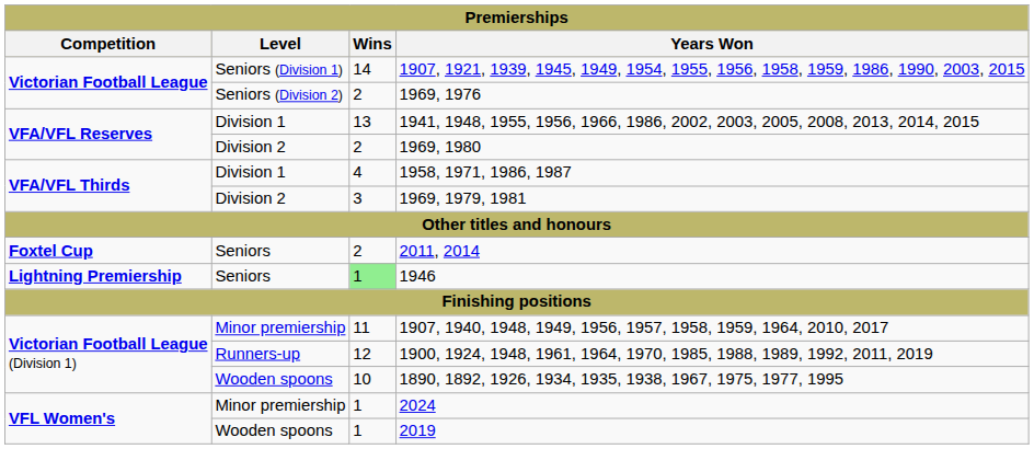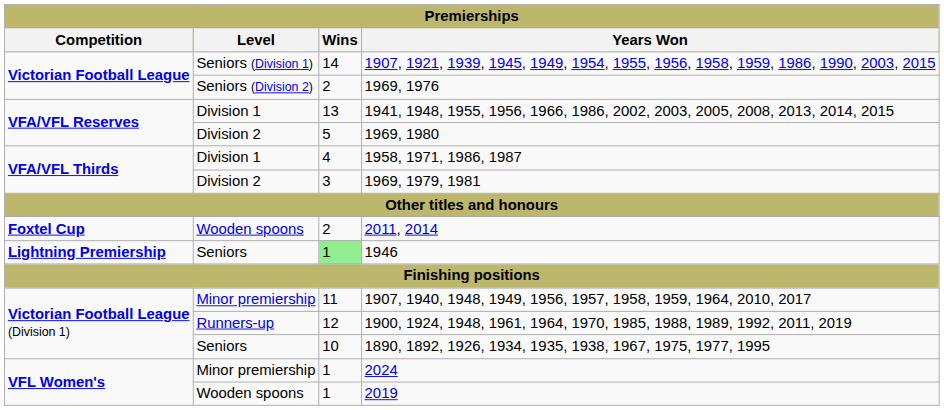1969, 1980 | Wins: 2 -> 5
2011, 2014 | Level: Seniors -> Wooden spoons
1890, 1892, 1926, 1934, 1935, 1938, 1967, 1975, 1977, 1995 | Level: Wooden spoons -> Seniors
